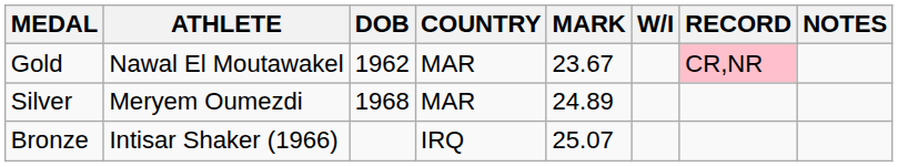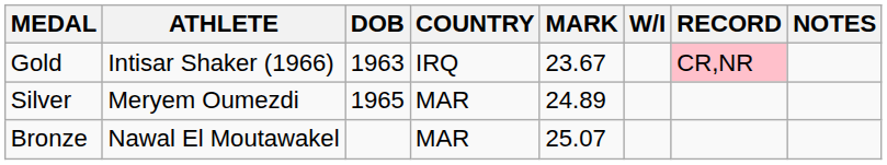Gold | ATHLETE: Nawal El Moutawakel -> Intisar Shaker (1966)
Gold | DOB: 1962 -> 1963
Gold | COUNTRY: MAR -> IRQ
Silver | DOB: 1968 -> 1965
Bronze | ATHLETE: Intisar Shaker (1966) -> Nawal El Moutawakel
Bronze | COUNTRY: IRQ -> MAR
